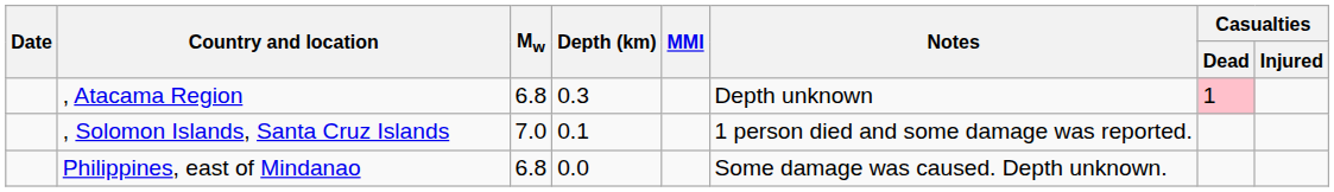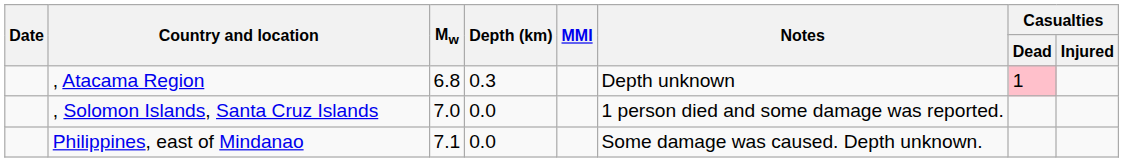, Solomon Islands, Santa Cruz Islands | Depth (km): 0.1 -> 0.0
Philippines, east of Mindanao | Mw: 6.8 -> 7.1
